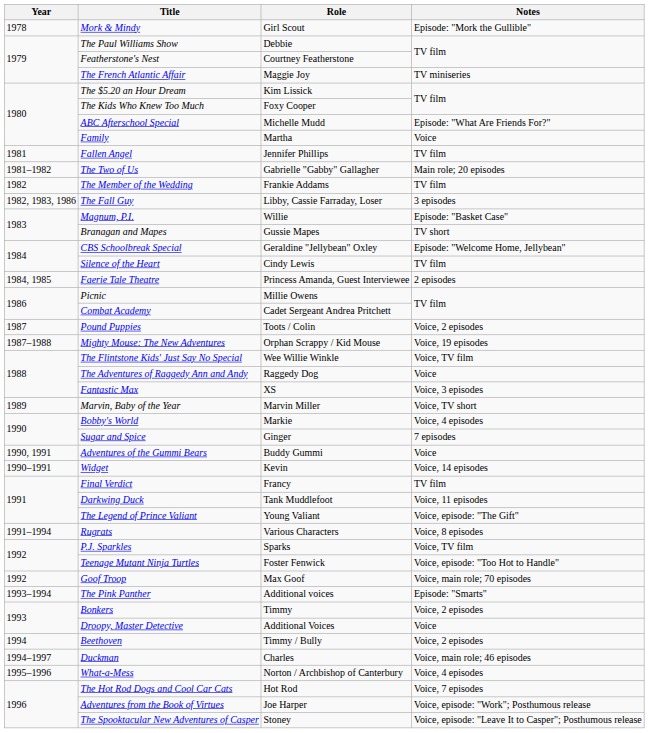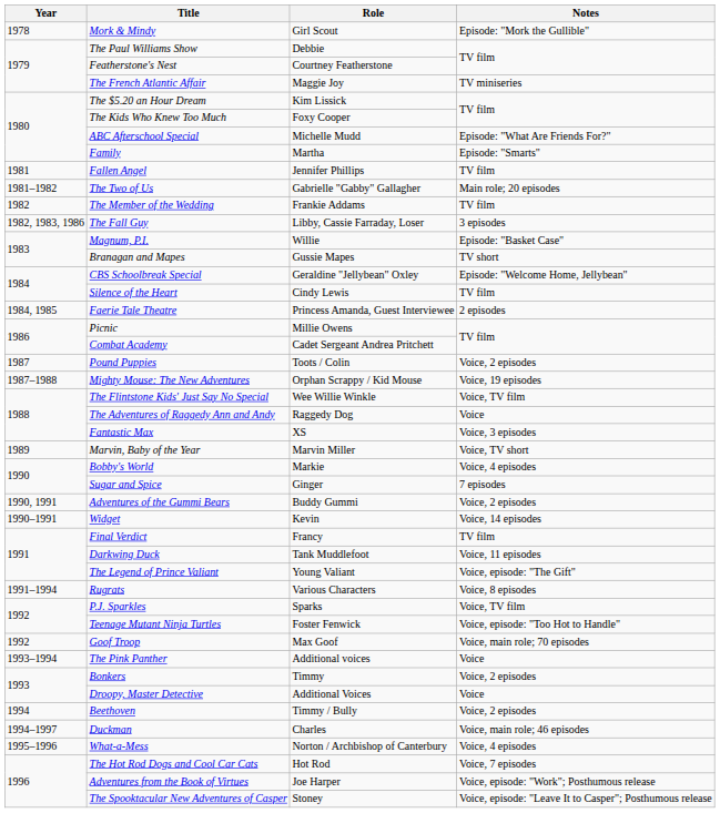Family | Notes: Voice -> Episode: "Smarts"
Adventures of the Gummi Bears | Notes: Voice -> Voice, 2 episodes
The Pink Panther | Notes: Episode: "Smarts" -> Voice
